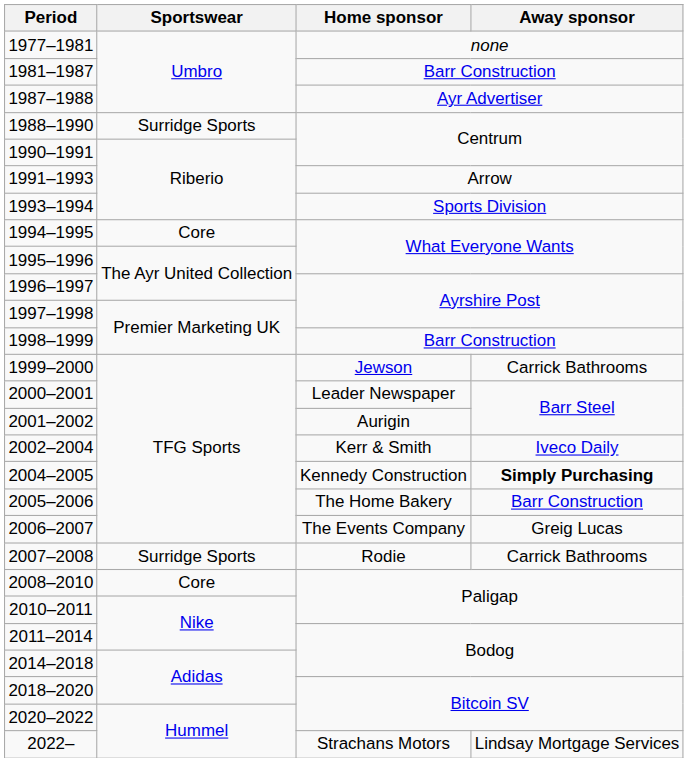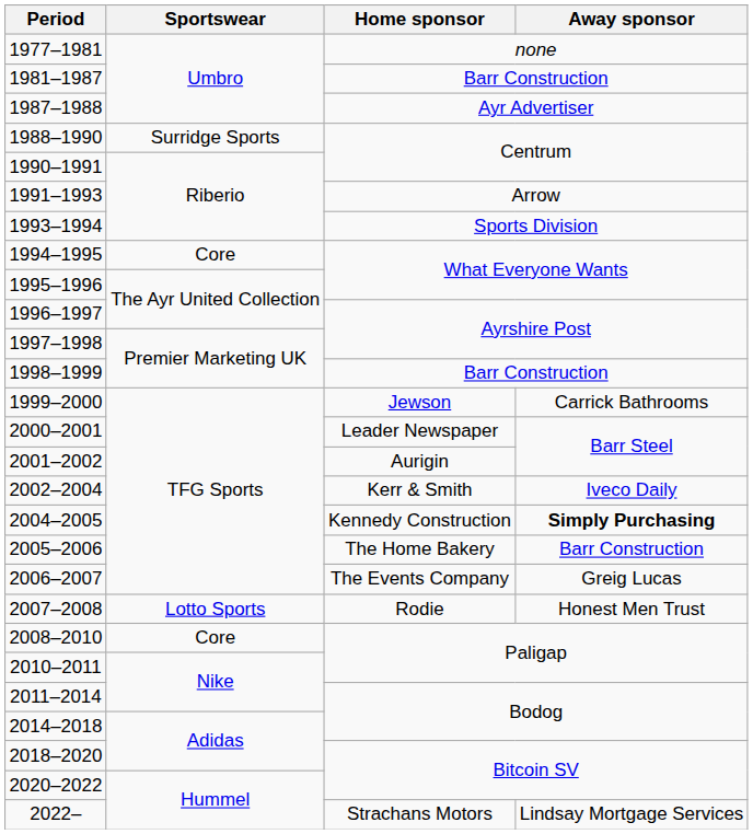2007–2008 | Sportswear: Surridge Sports -> Lotto Sports
2007–2008 | Away sponsor: Carrick Bathrooms -> Honest Men Trust
